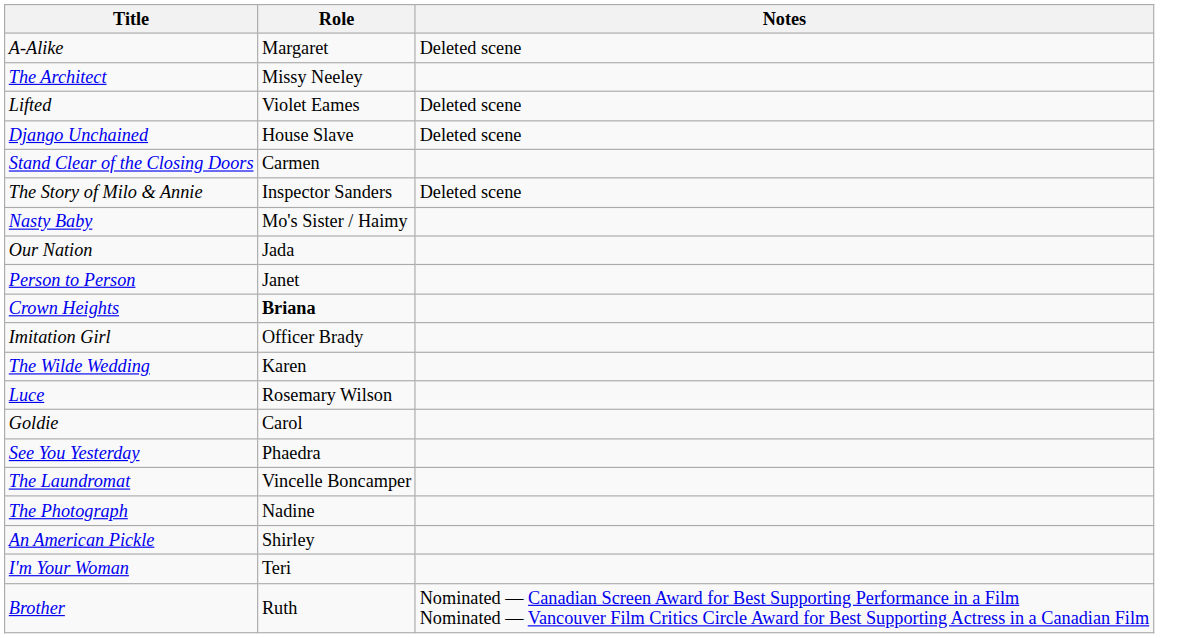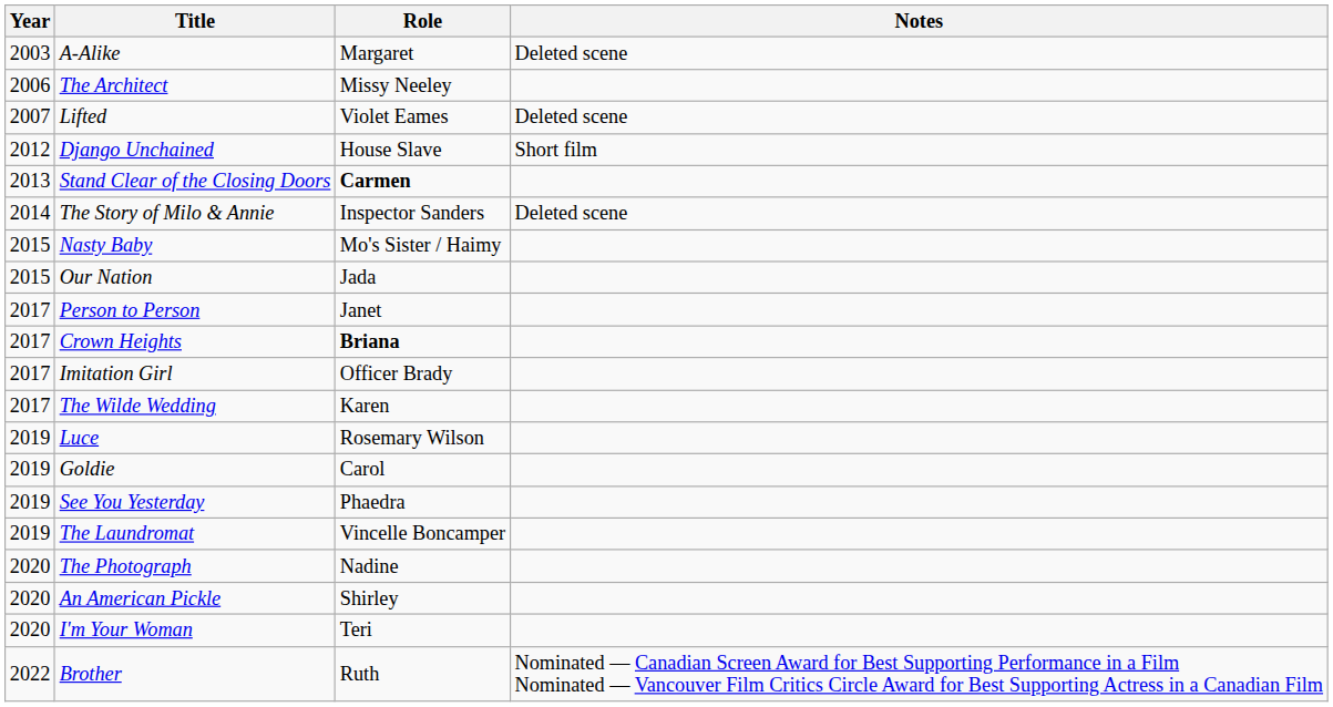+ column: Year | 2003 | 2006 | 2007 | 2012 | 2013 | 2014 | 2015 | 2015 | 2017 | 2017 | 2017 | 2017 | 2019 | 2019 | 2019 | 2019 | 2020 | 2020 | 2020 | 2022
Django Unchained | Notes: Deleted scene -> Short film
Stand Clear of the Closing Doors | Role: normal -> bold
